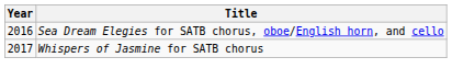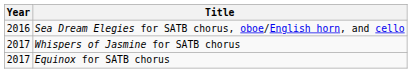+ row: 2017 | Equinox for SATB chorus
